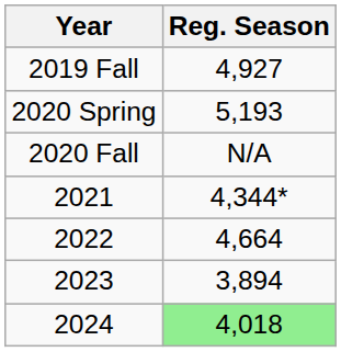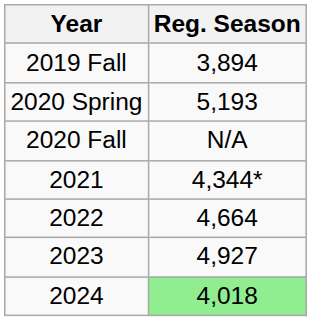2019 Fall | Reg. Season: 4,927 -> 3,894
2023 | Reg. Season: 3,894 -> 4,927
